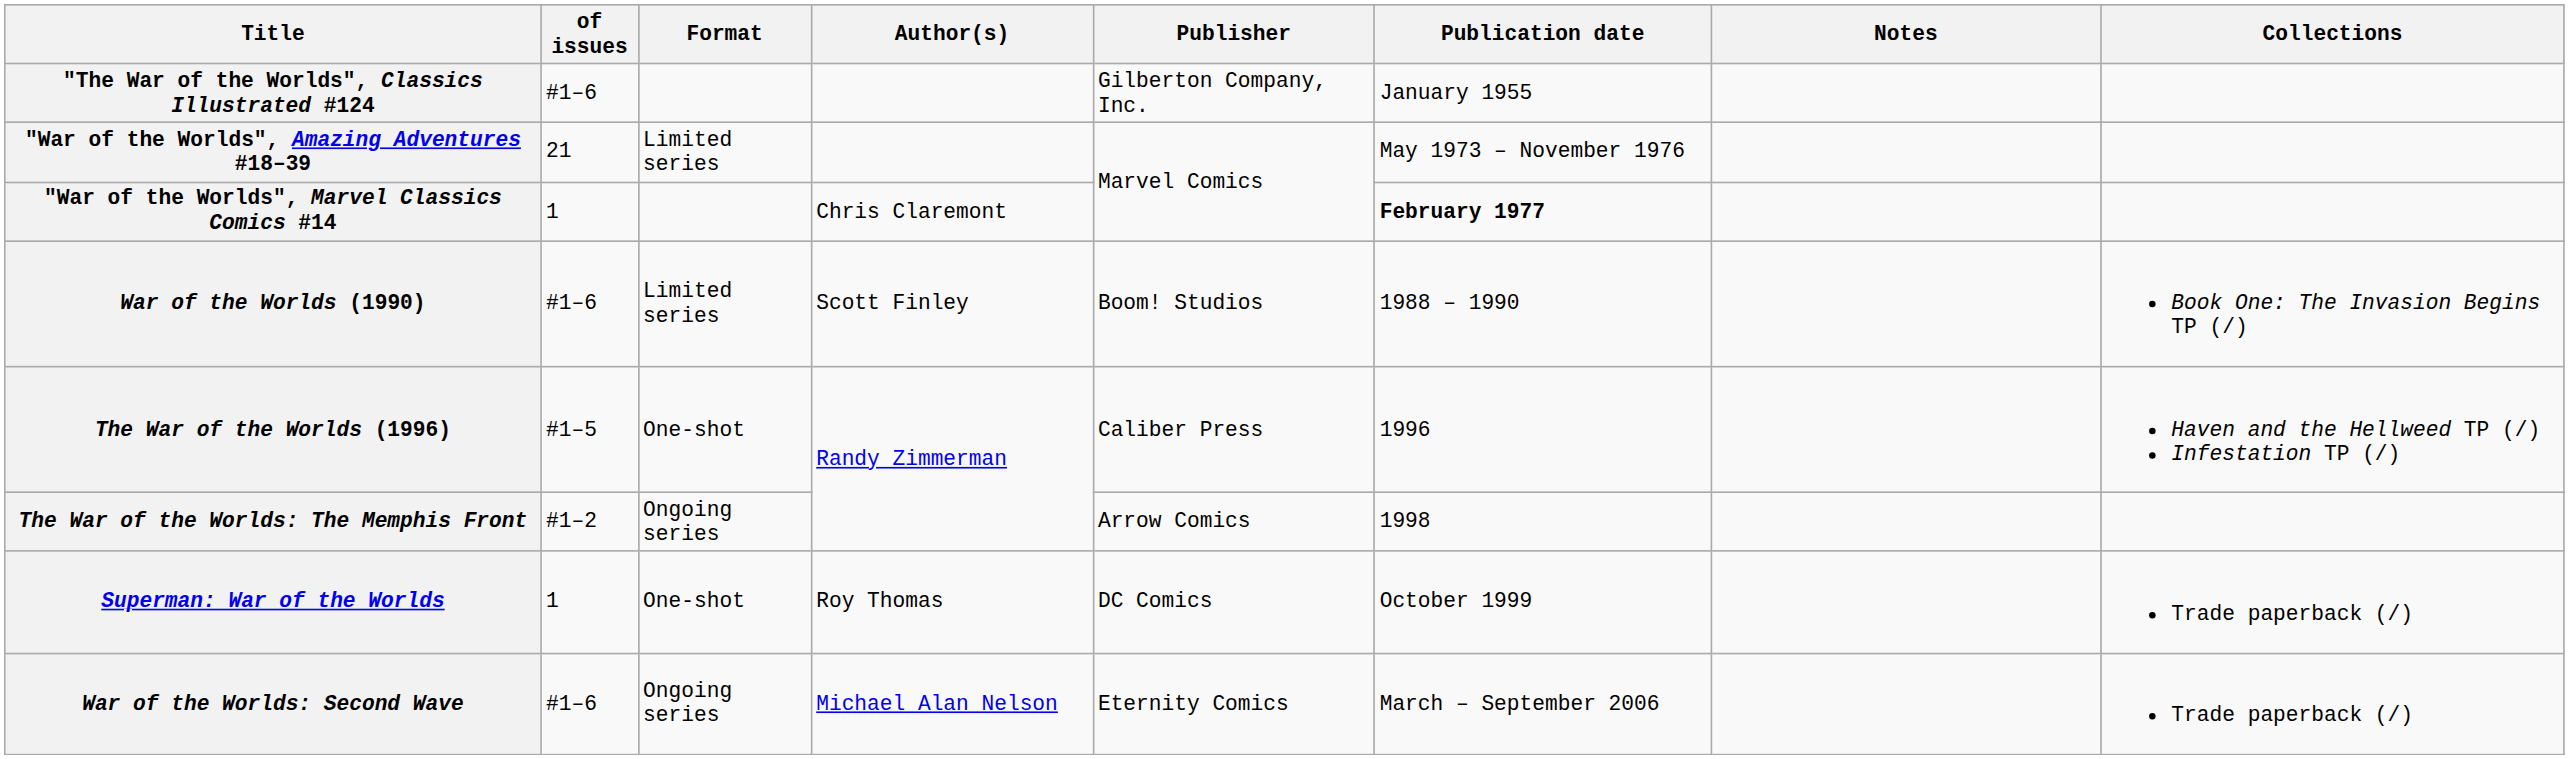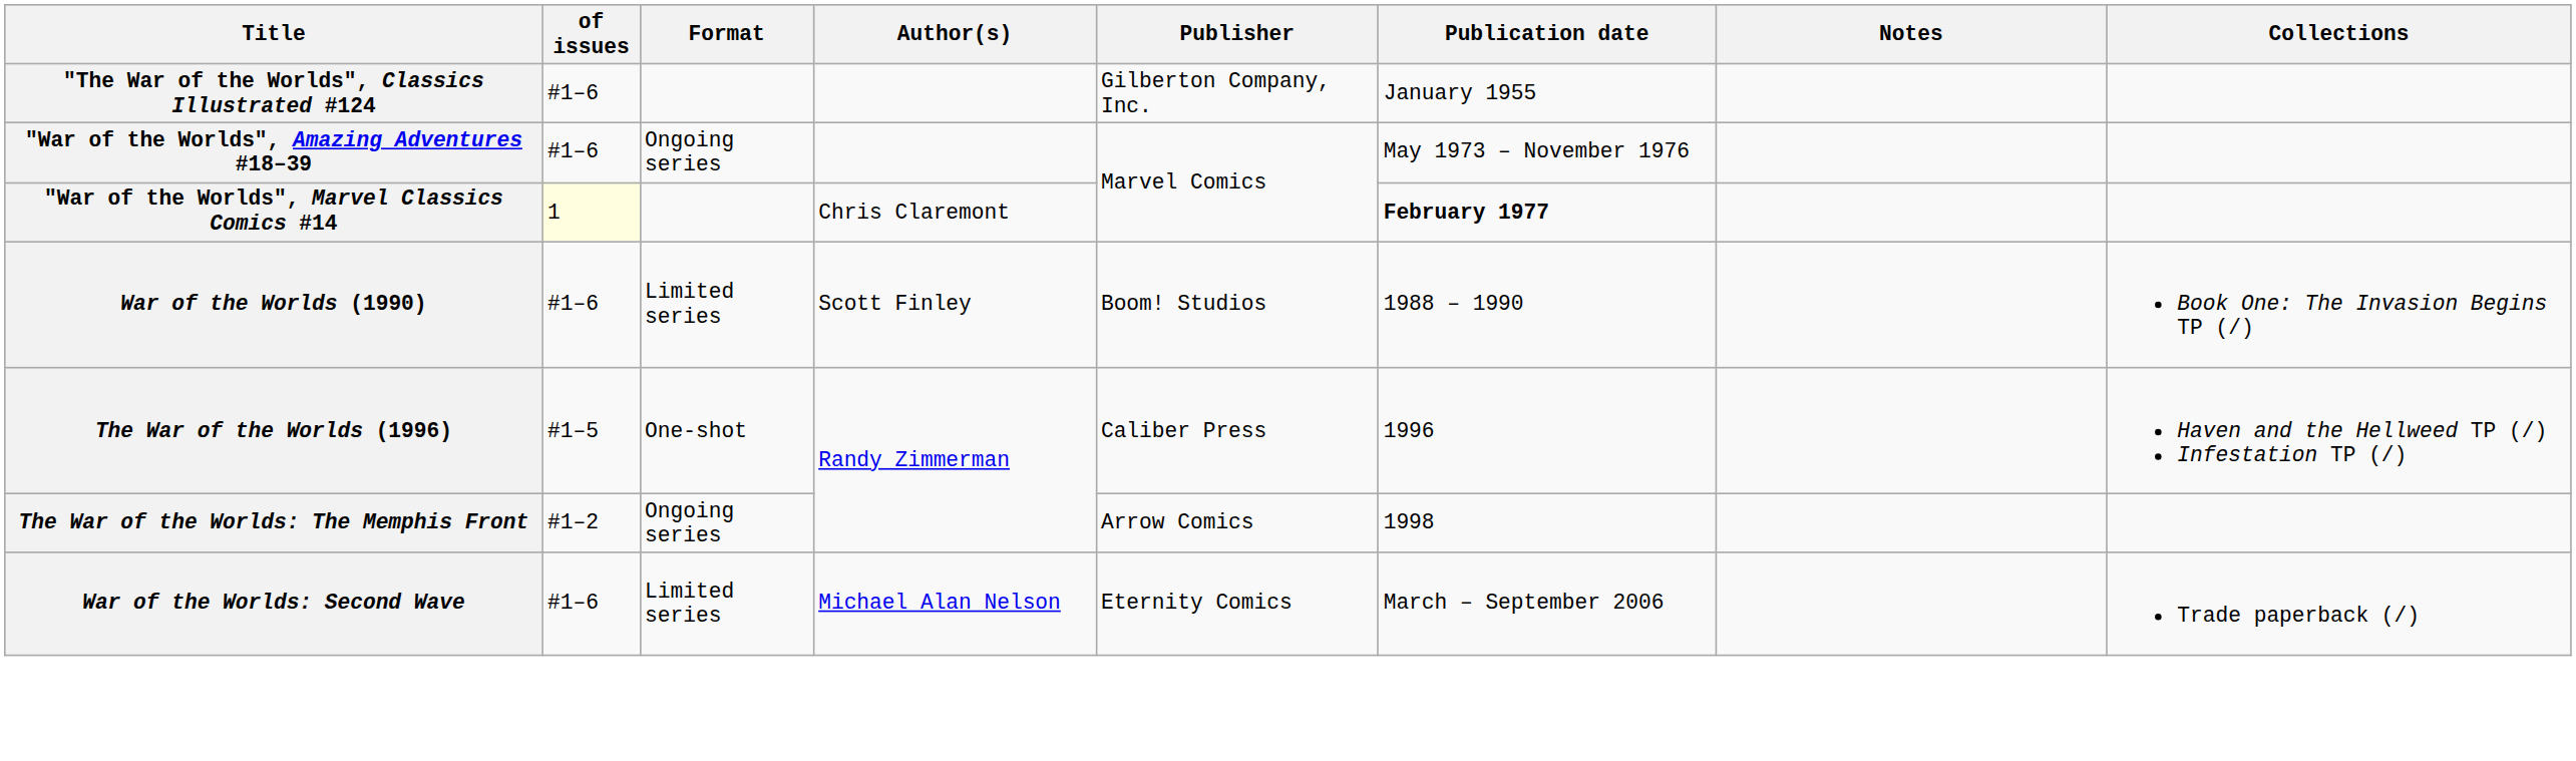"War of the Worlds", Amazing Adventures #18–39 | of issues: 21 -> #1–6
"War of the Worlds", Amazing Adventures #18–39 | Format: Limited series -> Ongoing series
"War of the Worlds", Marvel Classics Comics #14 | of issues: no background -> lightyellow background
- row: Superman: War of the Worlds | 1 | One-shot | Roy Thomas | DC Comics | October 1999 | Trade paperback (/)
War of the Worlds: Second Wave | Format: Ongoing series -> Limited series
